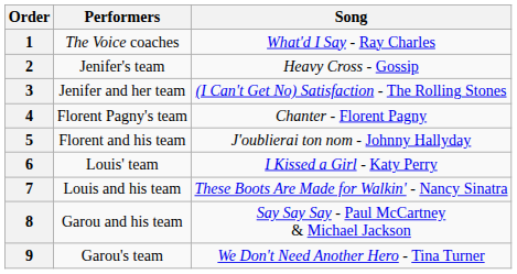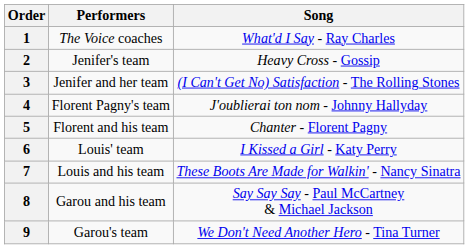4 | Song: Chanter - Florent Pagny -> J'oublierai ton nom - Johnny Hallyday
5 | Song: J'oublierai ton nom - Johnny Hallyday -> Chanter - Florent Pagny
